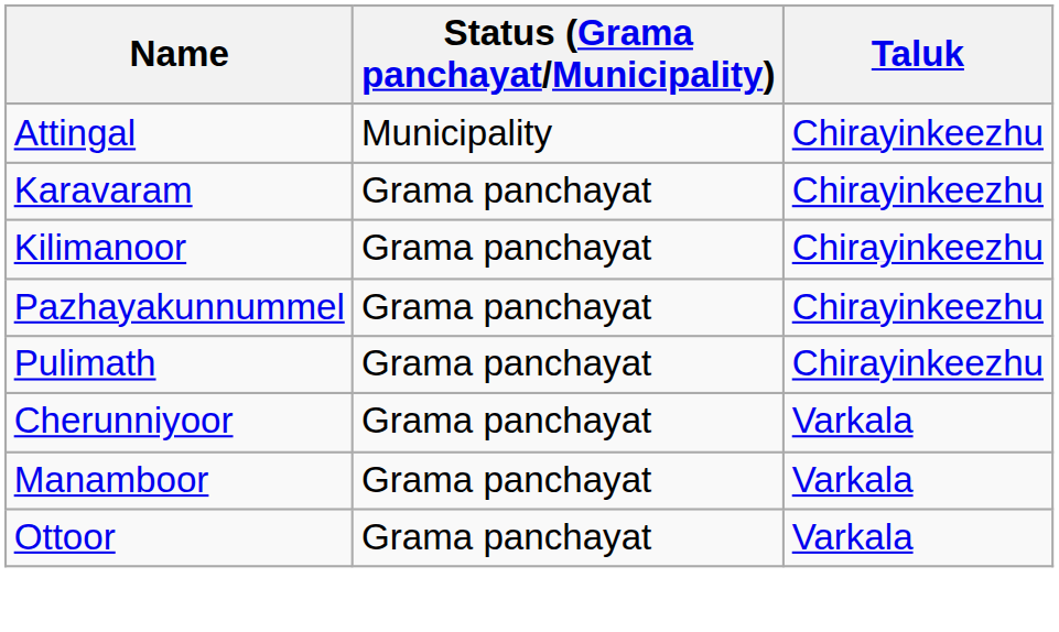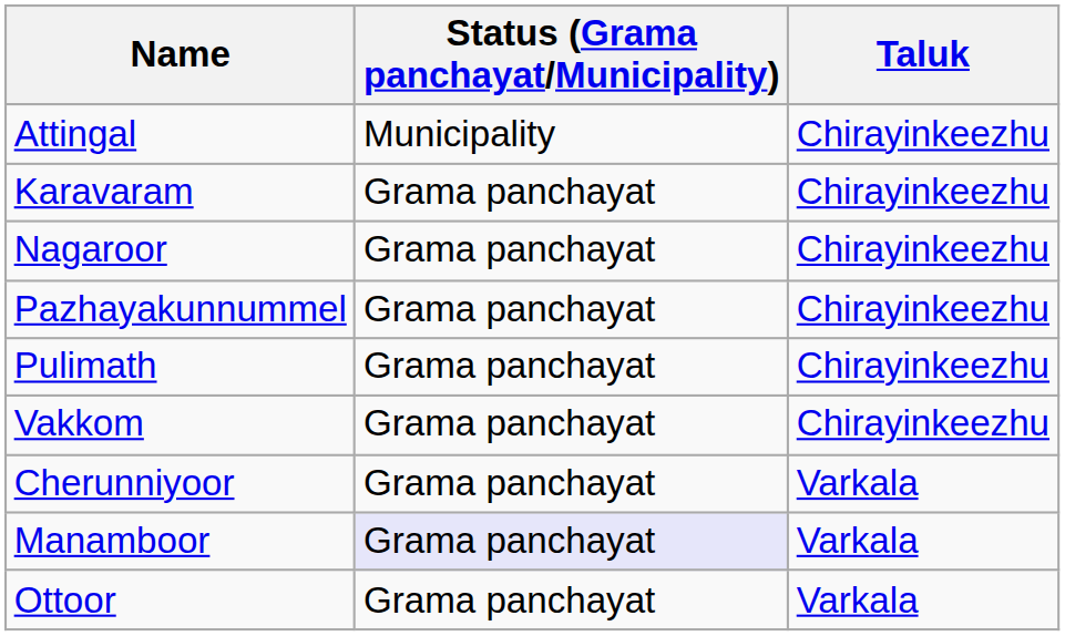- row: Kilimanoor | Grama panchayat | Chirayinkeezhu
+ row: Nagaroor | Grama panchayat | Chirayinkeezhu
+ row: Vakkom | Grama panchayat | Chirayinkeezhu
Manamboor | Status (Grama panchayat/Municipality): no background -> lavender background
